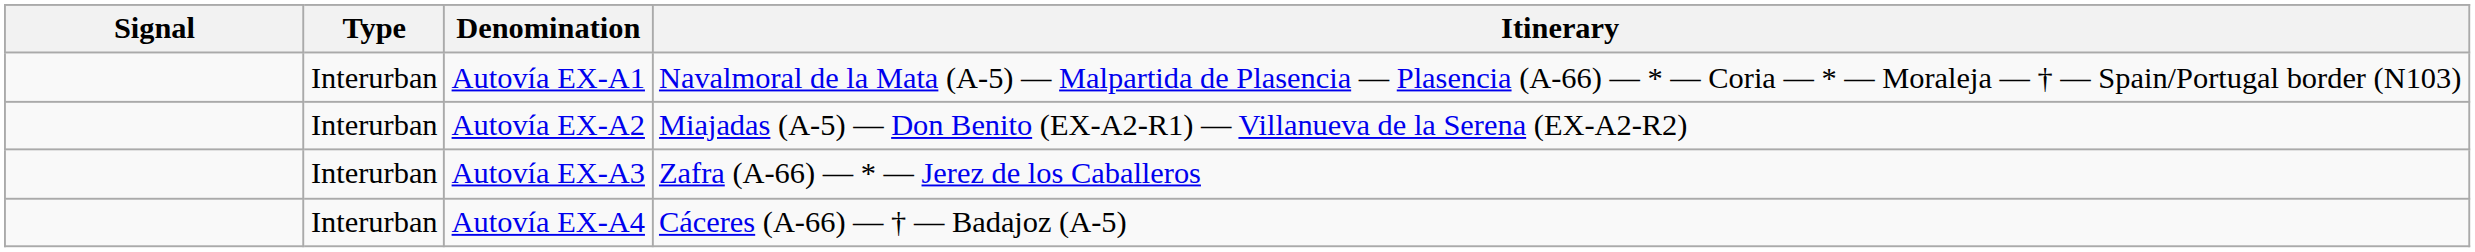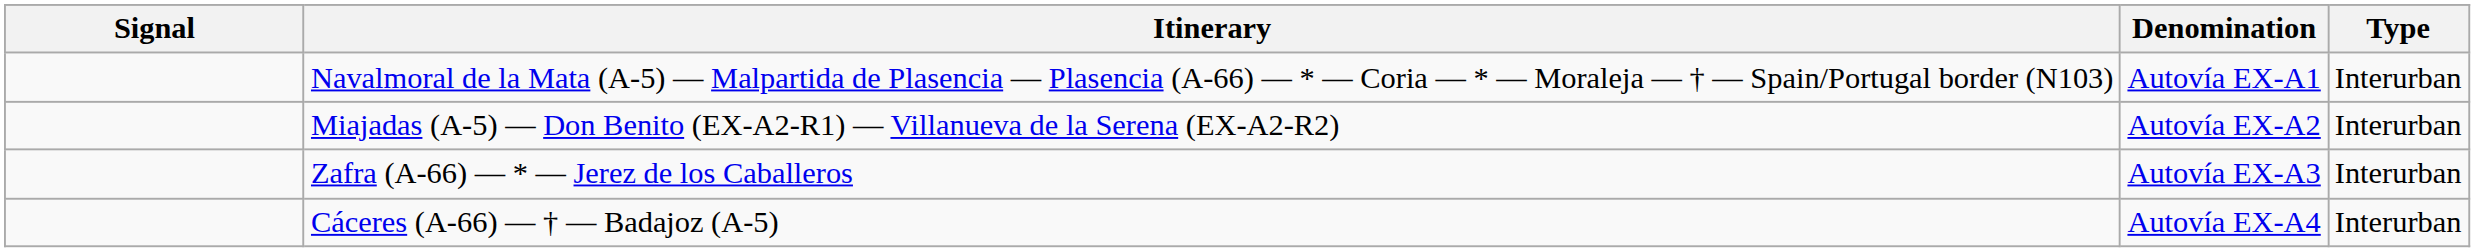columns swapped: Type <-> Itinerary
